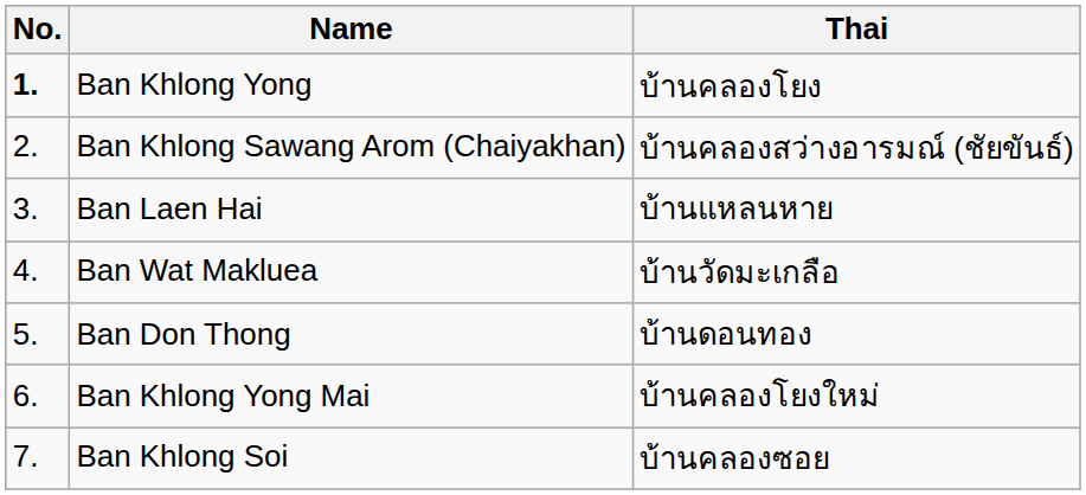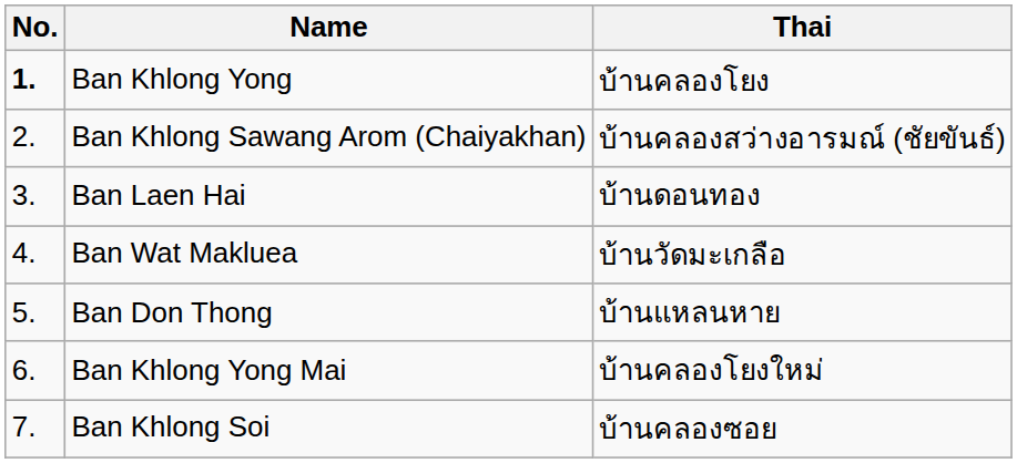Ban Laen Hai | Thai: บ้านแหลนหาย -> บ้านดอนทอง
Ban Don Thong | Thai: บ้านดอนทอง -> บ้านแหลนหาย
